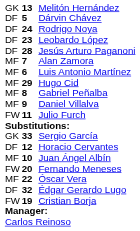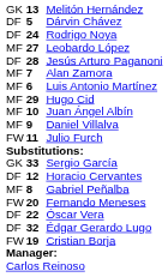Leobardo López | column 1: DF -> MF
Leobardo López | column 2: 23 -> 27
rows swapped: Juan Ángel Albín <-> Gabriel Peñalba
Óscar Vera | column 1: MF -> DF
